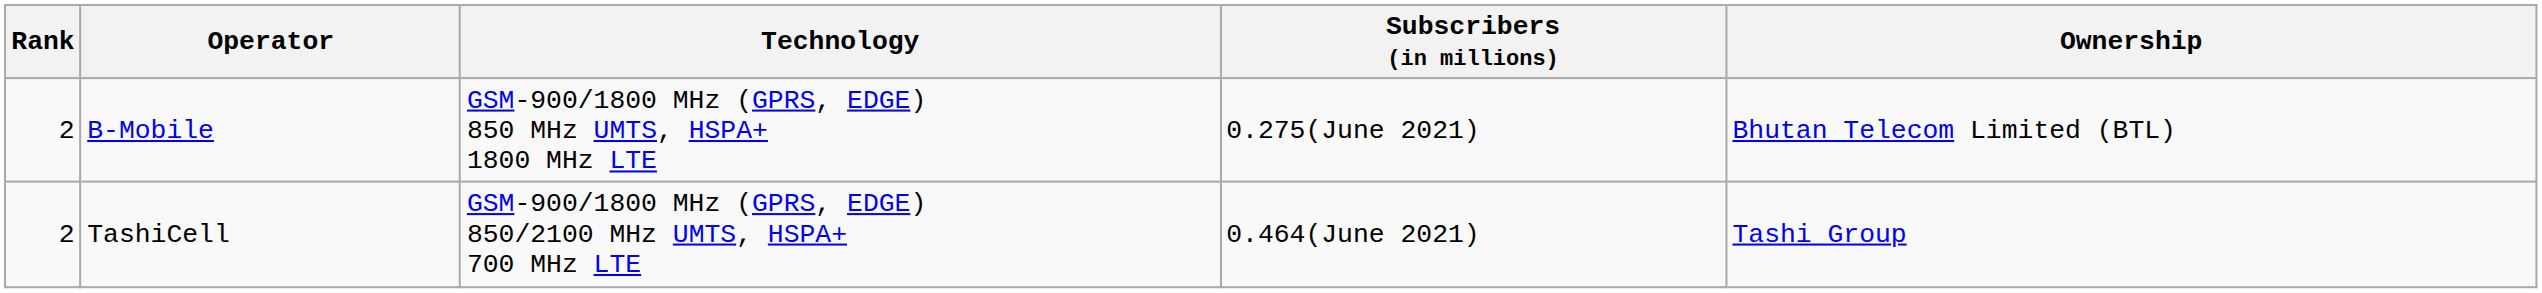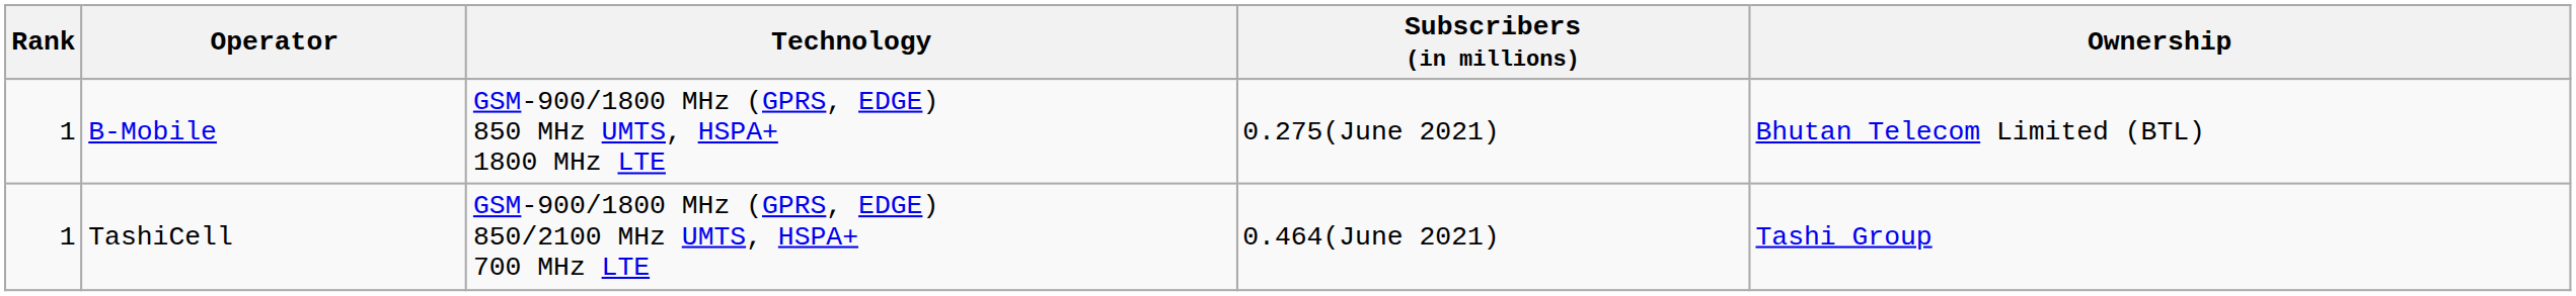B-Mobile | Rank: 2 -> 1
TashiCell | Rank: 2 -> 1
